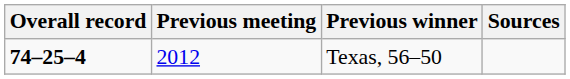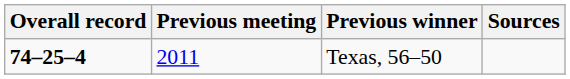Texas, 56–50 | Previous meeting: 2012 -> 2011
